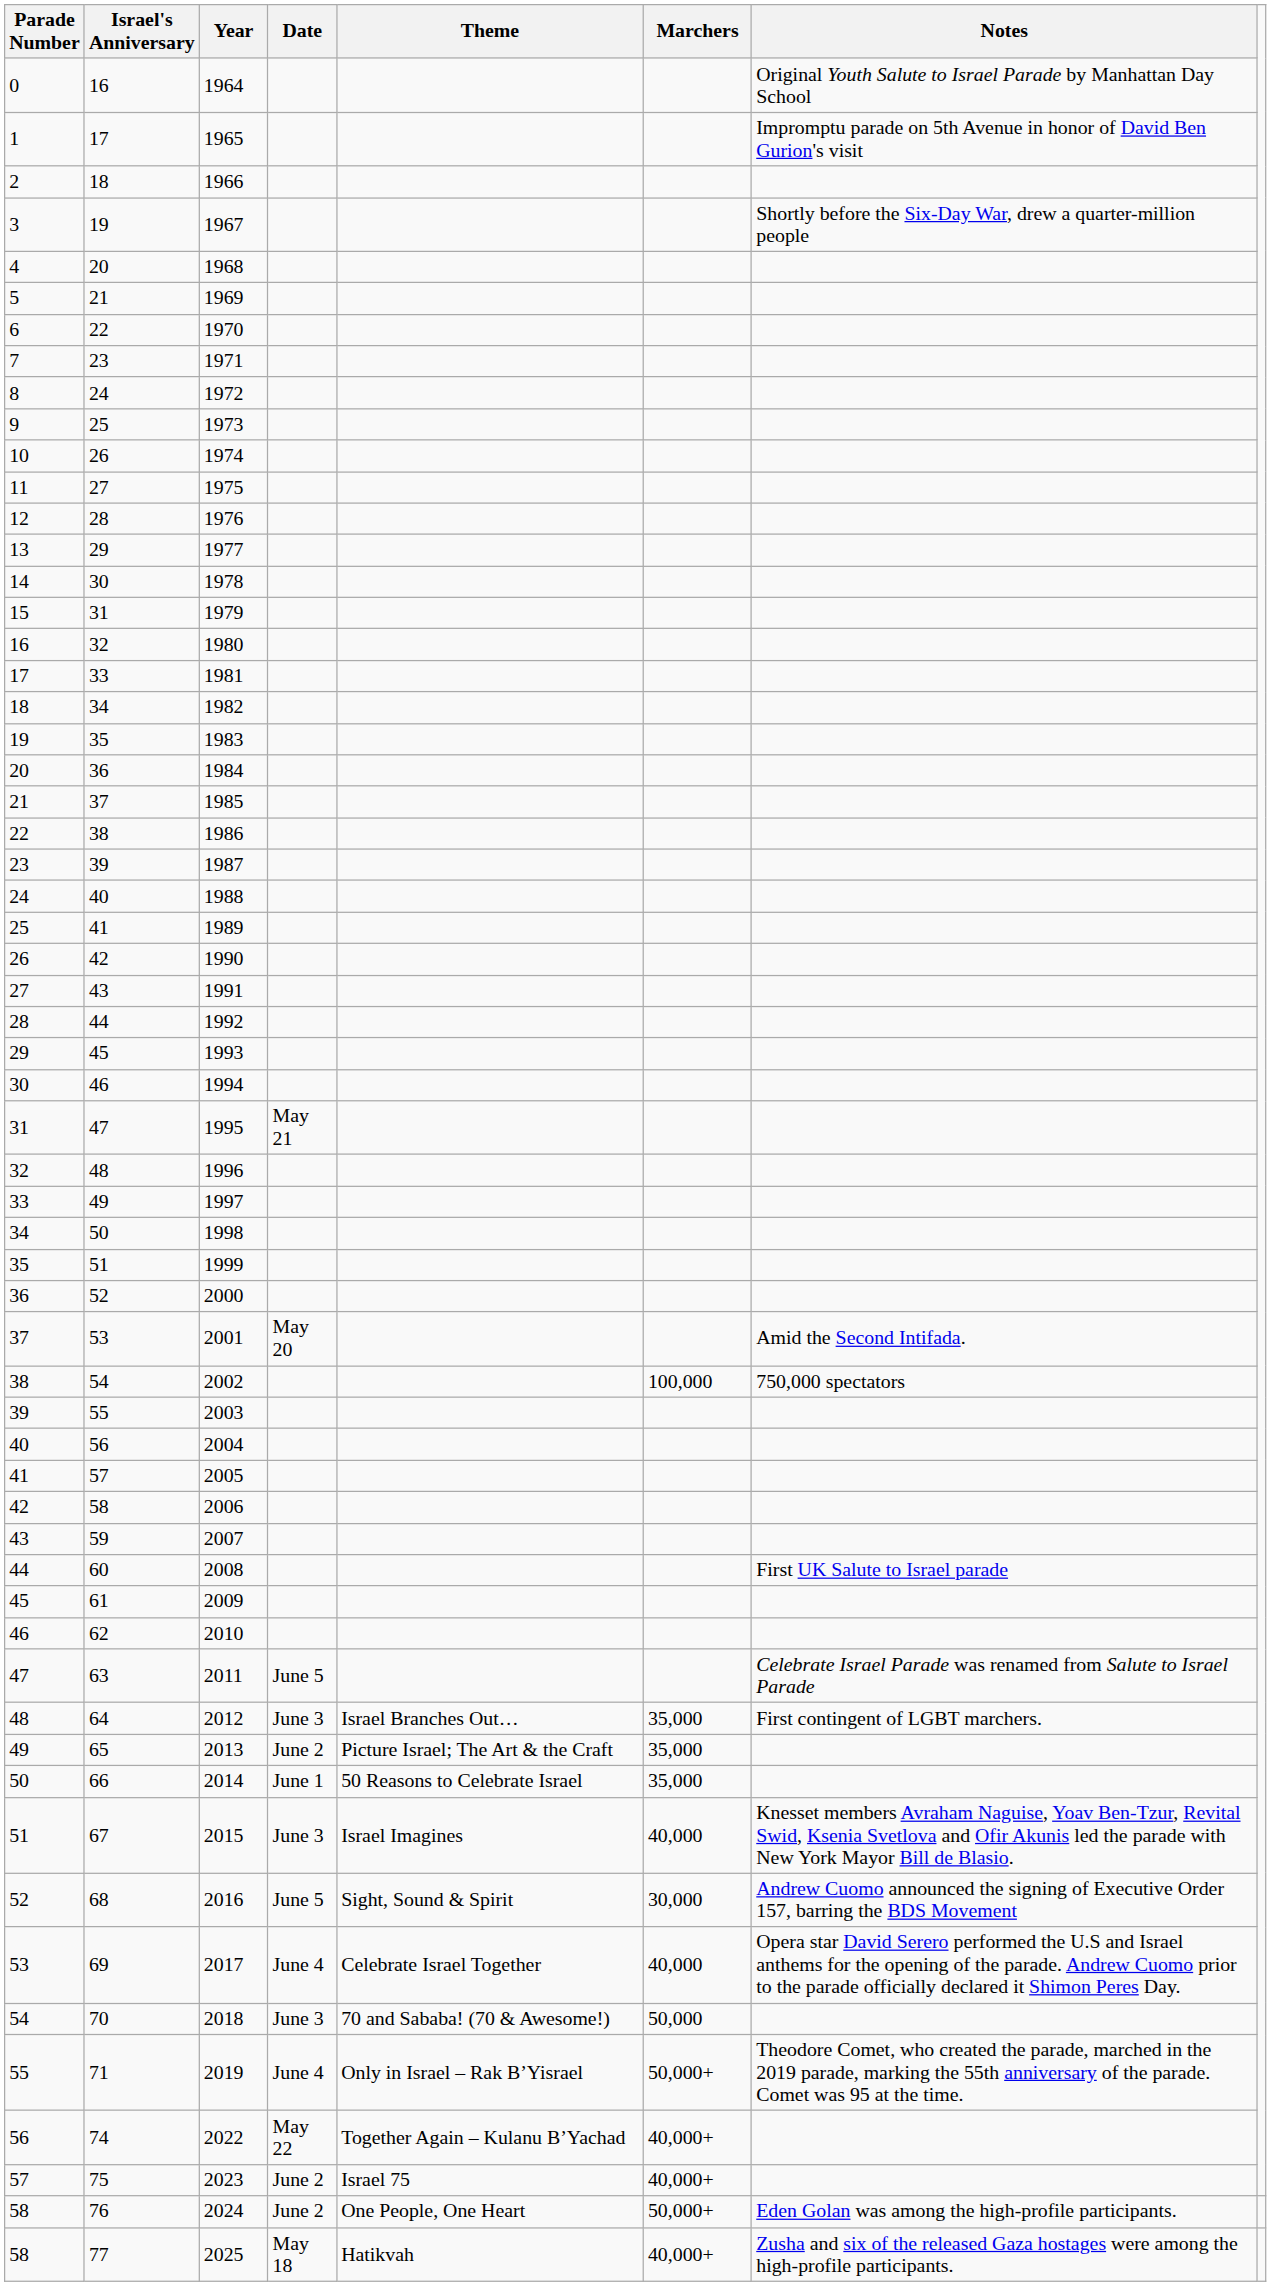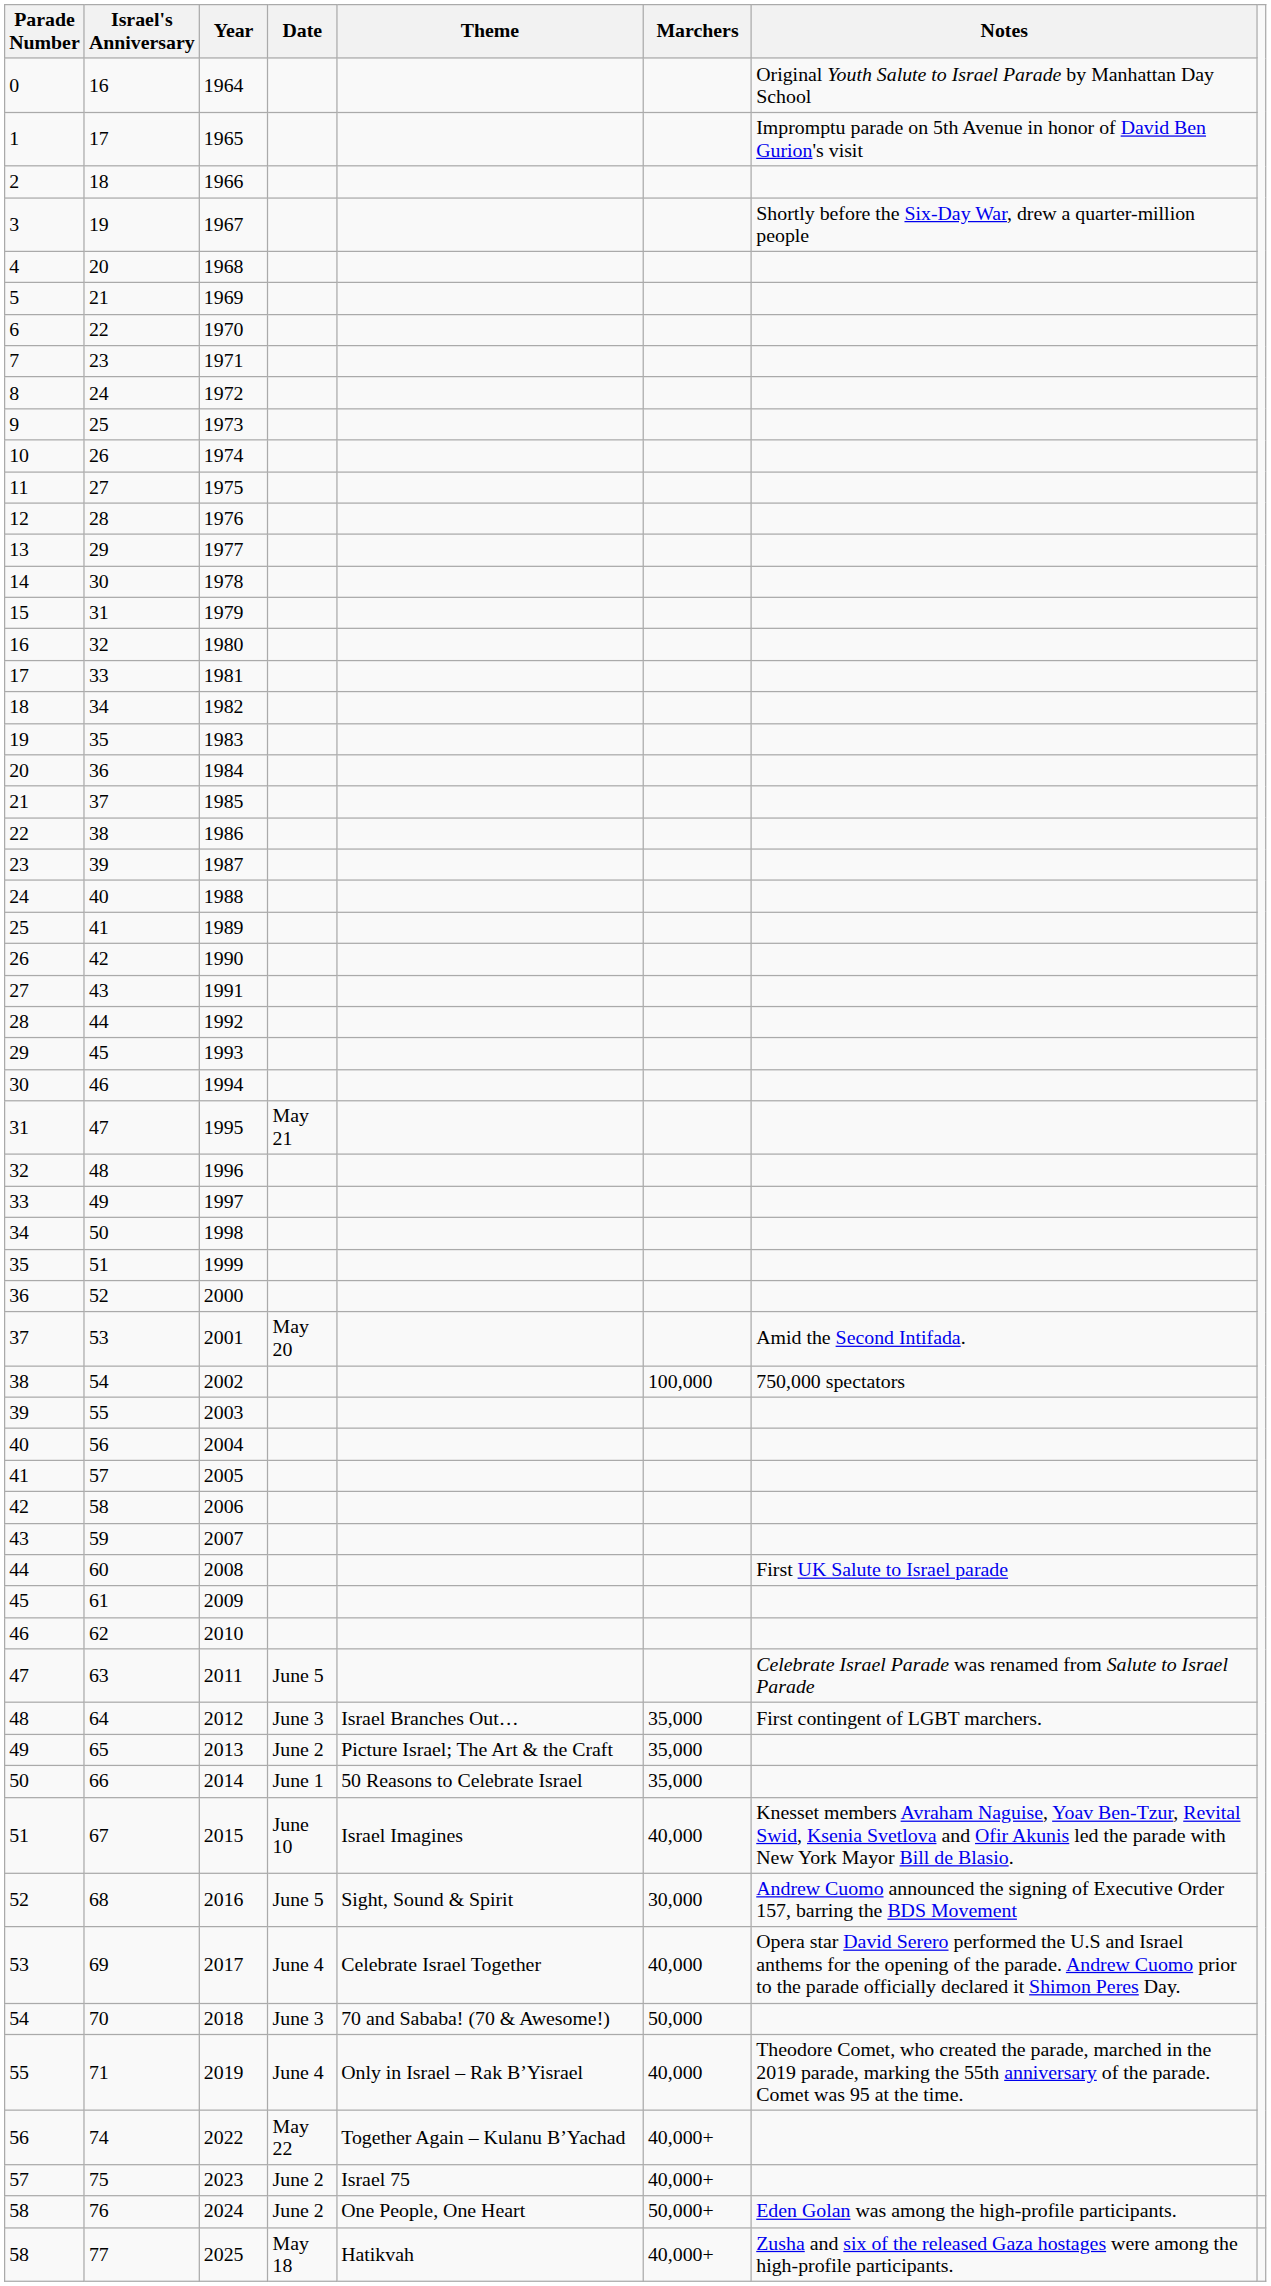67 | Date: June 3 -> June 10
71 | Marchers: 50,000+ -> 40,000
